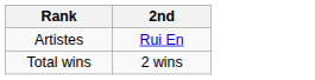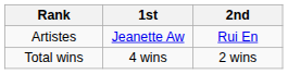+ column: 1st | Jeanette Aw | 4 wins
